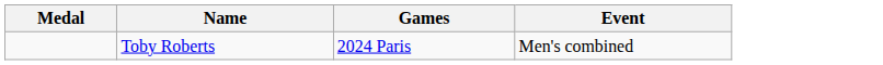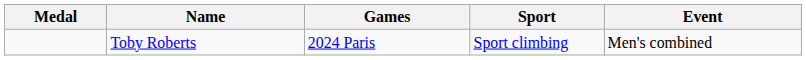+ column: Sport | Sport climbing
